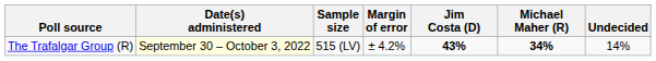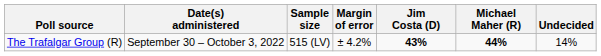The Trafalgar Group (R) | Date(s) administered: lightyellow background -> no background
The Trafalgar Group (R) | Michael Maher (R): 34% -> 44%
